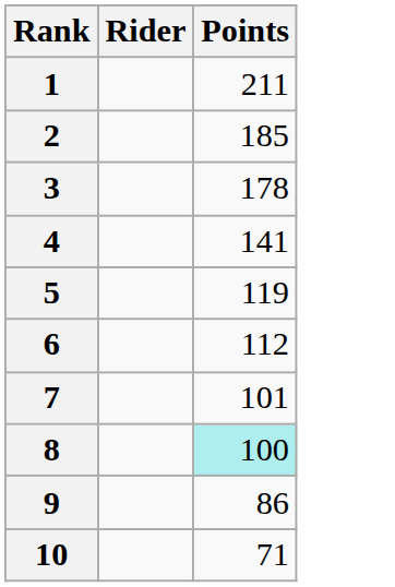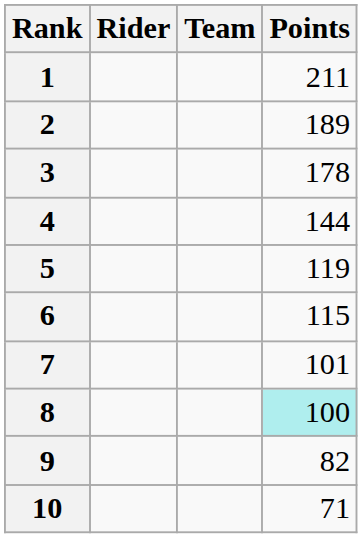+ column: Team
2 | Points: 185 -> 189
4 | Points: 141 -> 144
6 | Points: 112 -> 115
9 | Points: 86 -> 82
